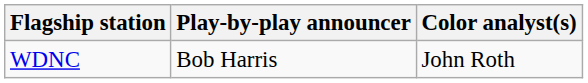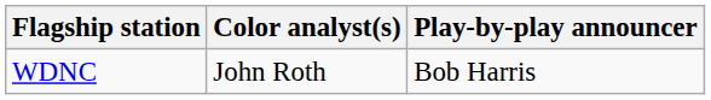columns swapped: Play-by-play announcer <-> Color analyst(s)
